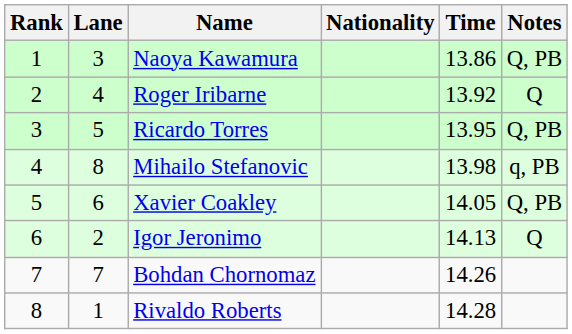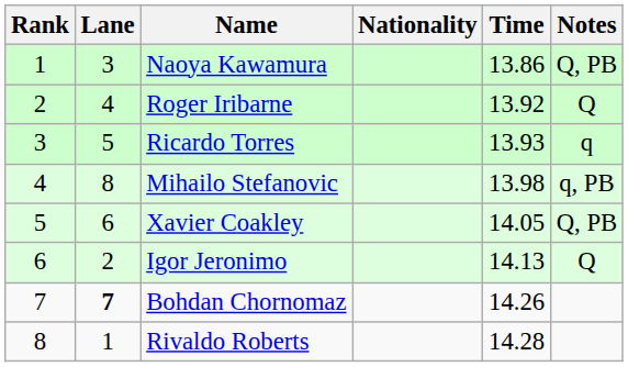Ricardo Torres | Time: 13.95 -> 13.93
Ricardo Torres | Notes: Q, PB -> q
Bohdan Chornomaz | Lane: normal -> bold
